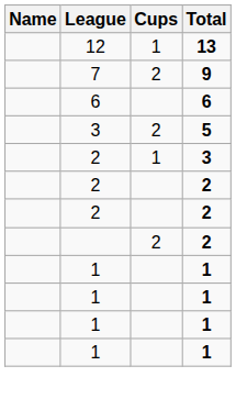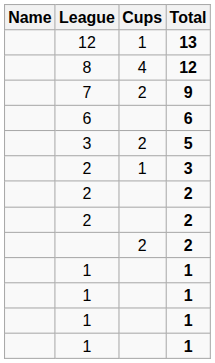+ row: 8 | 4 | 12
